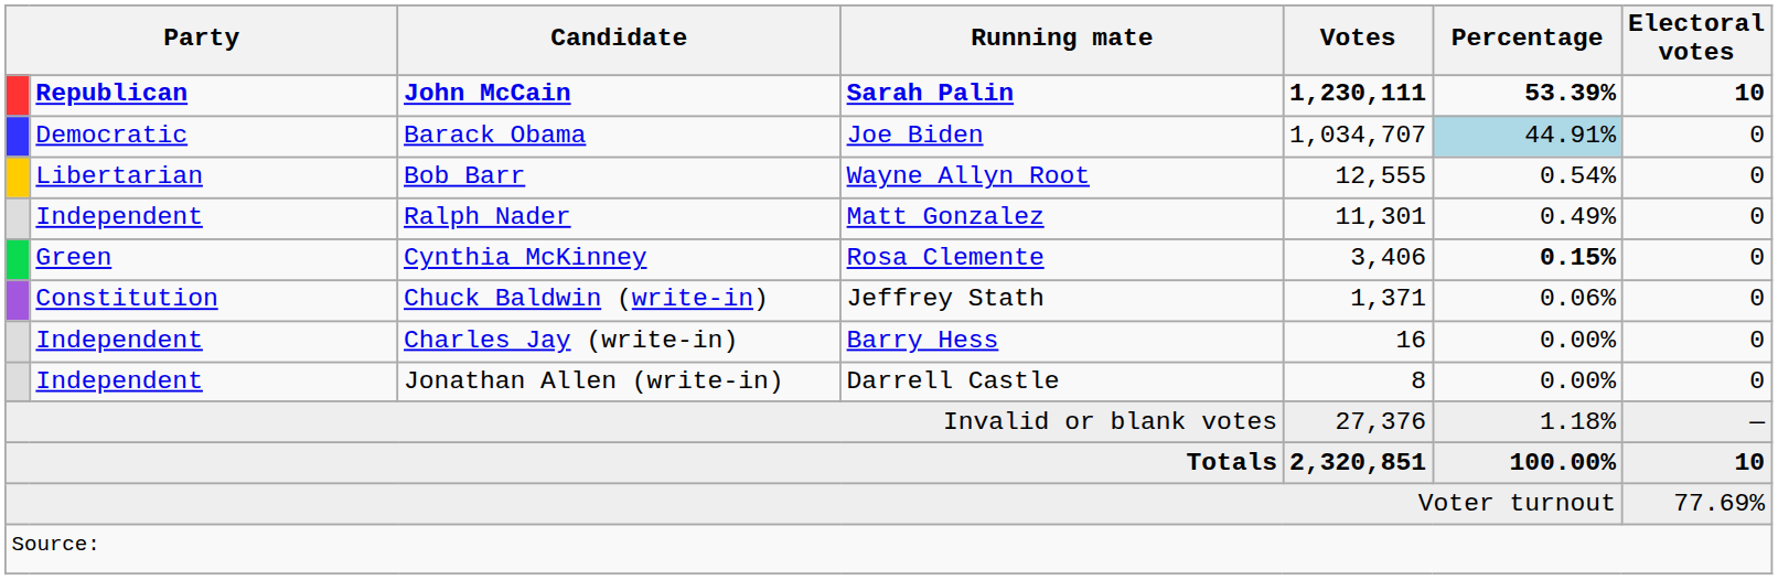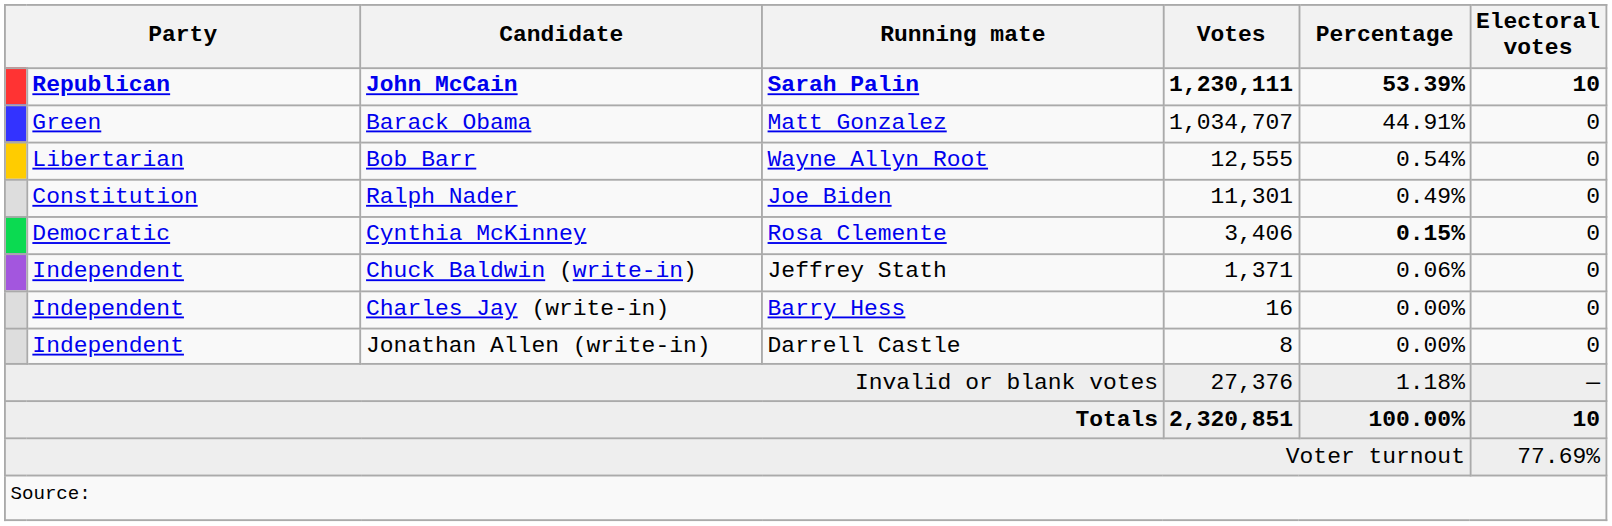Barack Obama | column 2: Democratic -> Green
Barack Obama | Running mate: Joe Biden -> Matt Gonzalez
Barack Obama | Percentage: lightblue background -> no background
Ralph Nader | column 2: Independent -> Constitution
Ralph Nader | Running mate: Matt Gonzalez -> Joe Biden
Cynthia McKinney | column 2: Green -> Democratic
Chuck Baldwin (write-in) | column 2: Constitution -> Independent
